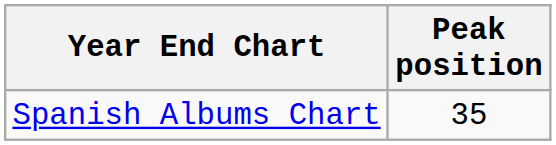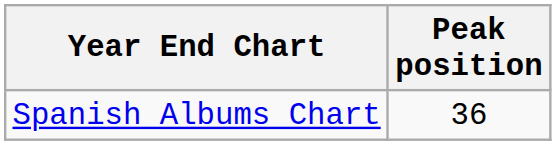Spanish Albums Chart | Peak position: 35 -> 36
